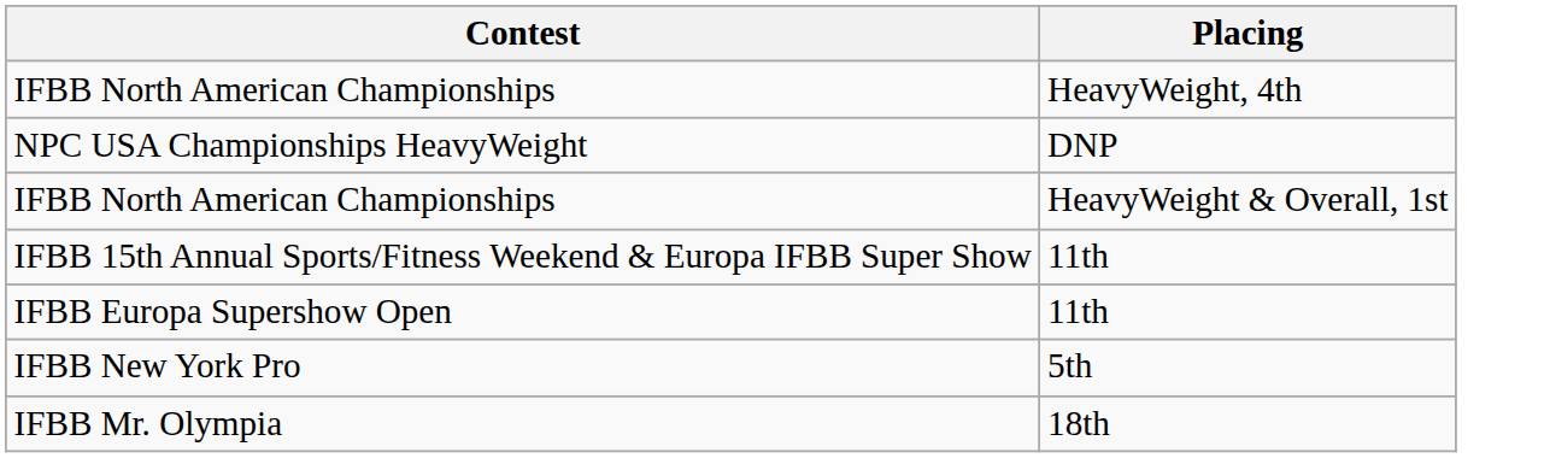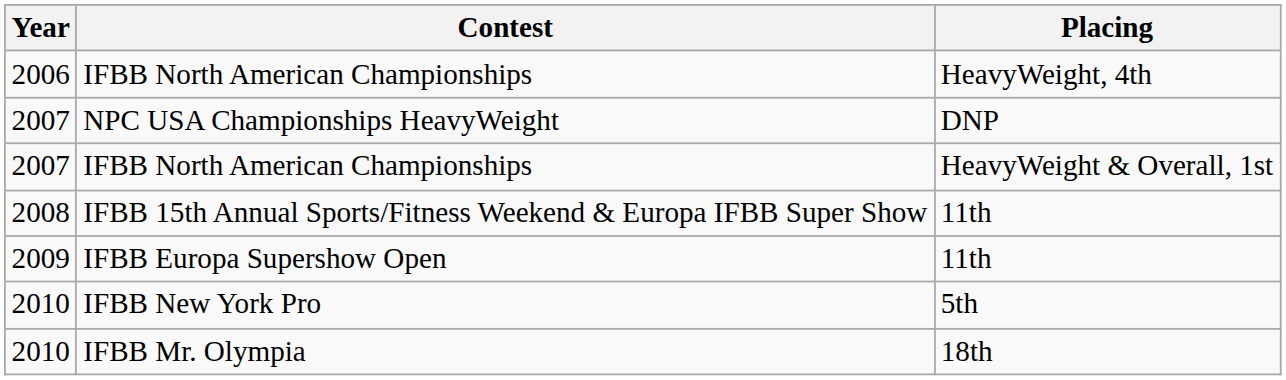+ column: Year | 2006 | 2007 | 2007 | 2008 | 2009 | 2010 | 2010
